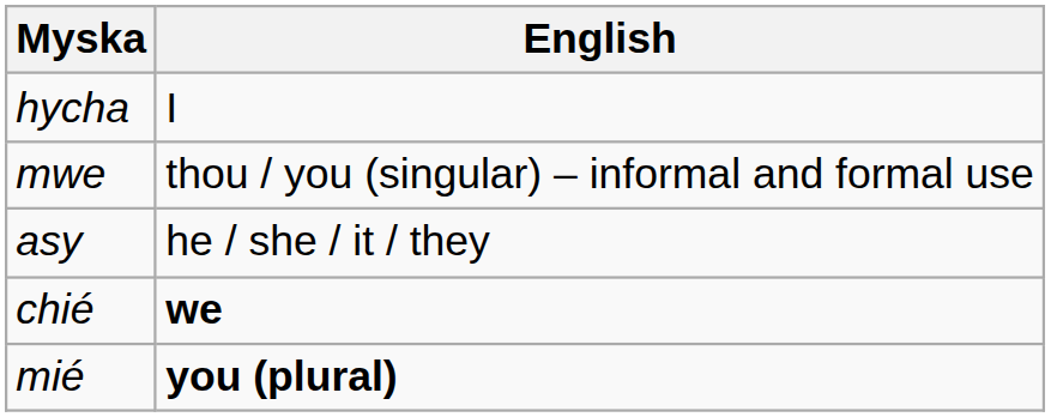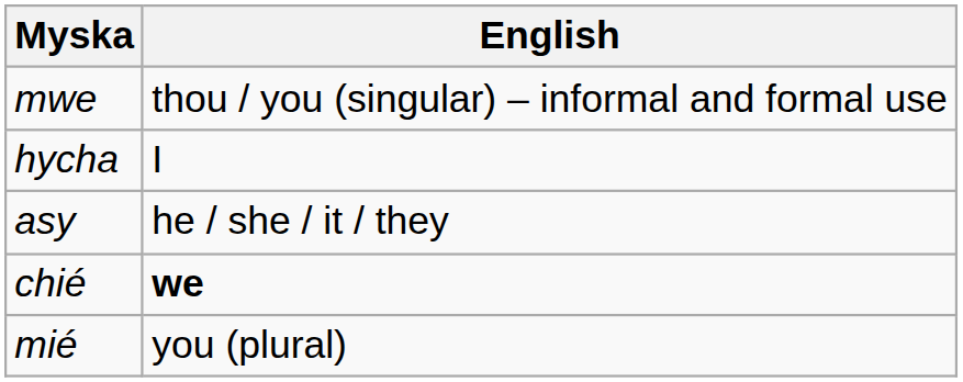rows swapped: hycha <-> mwe
mié | English: bold -> normal
